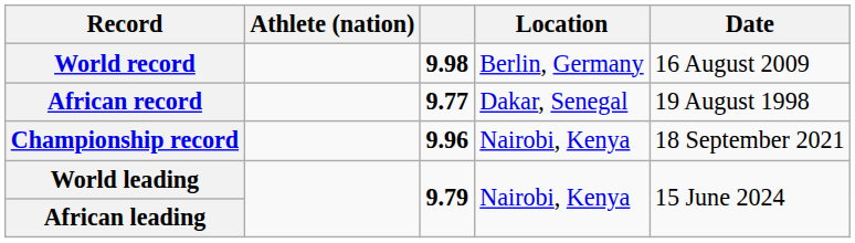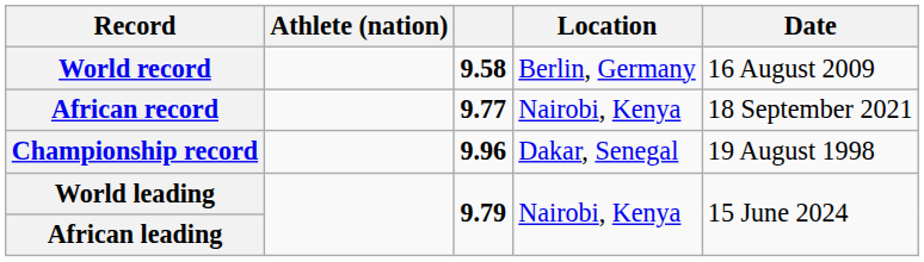World record | column 3: 9.98 -> 9.58
African record | Location: Dakar, Senegal -> Nairobi, Kenya
African record | Date: 19 August 1998 -> 18 September 2021
Championship record | Location: Nairobi, Kenya -> Dakar, Senegal
Championship record | Date: 18 September 2021 -> 19 August 1998
